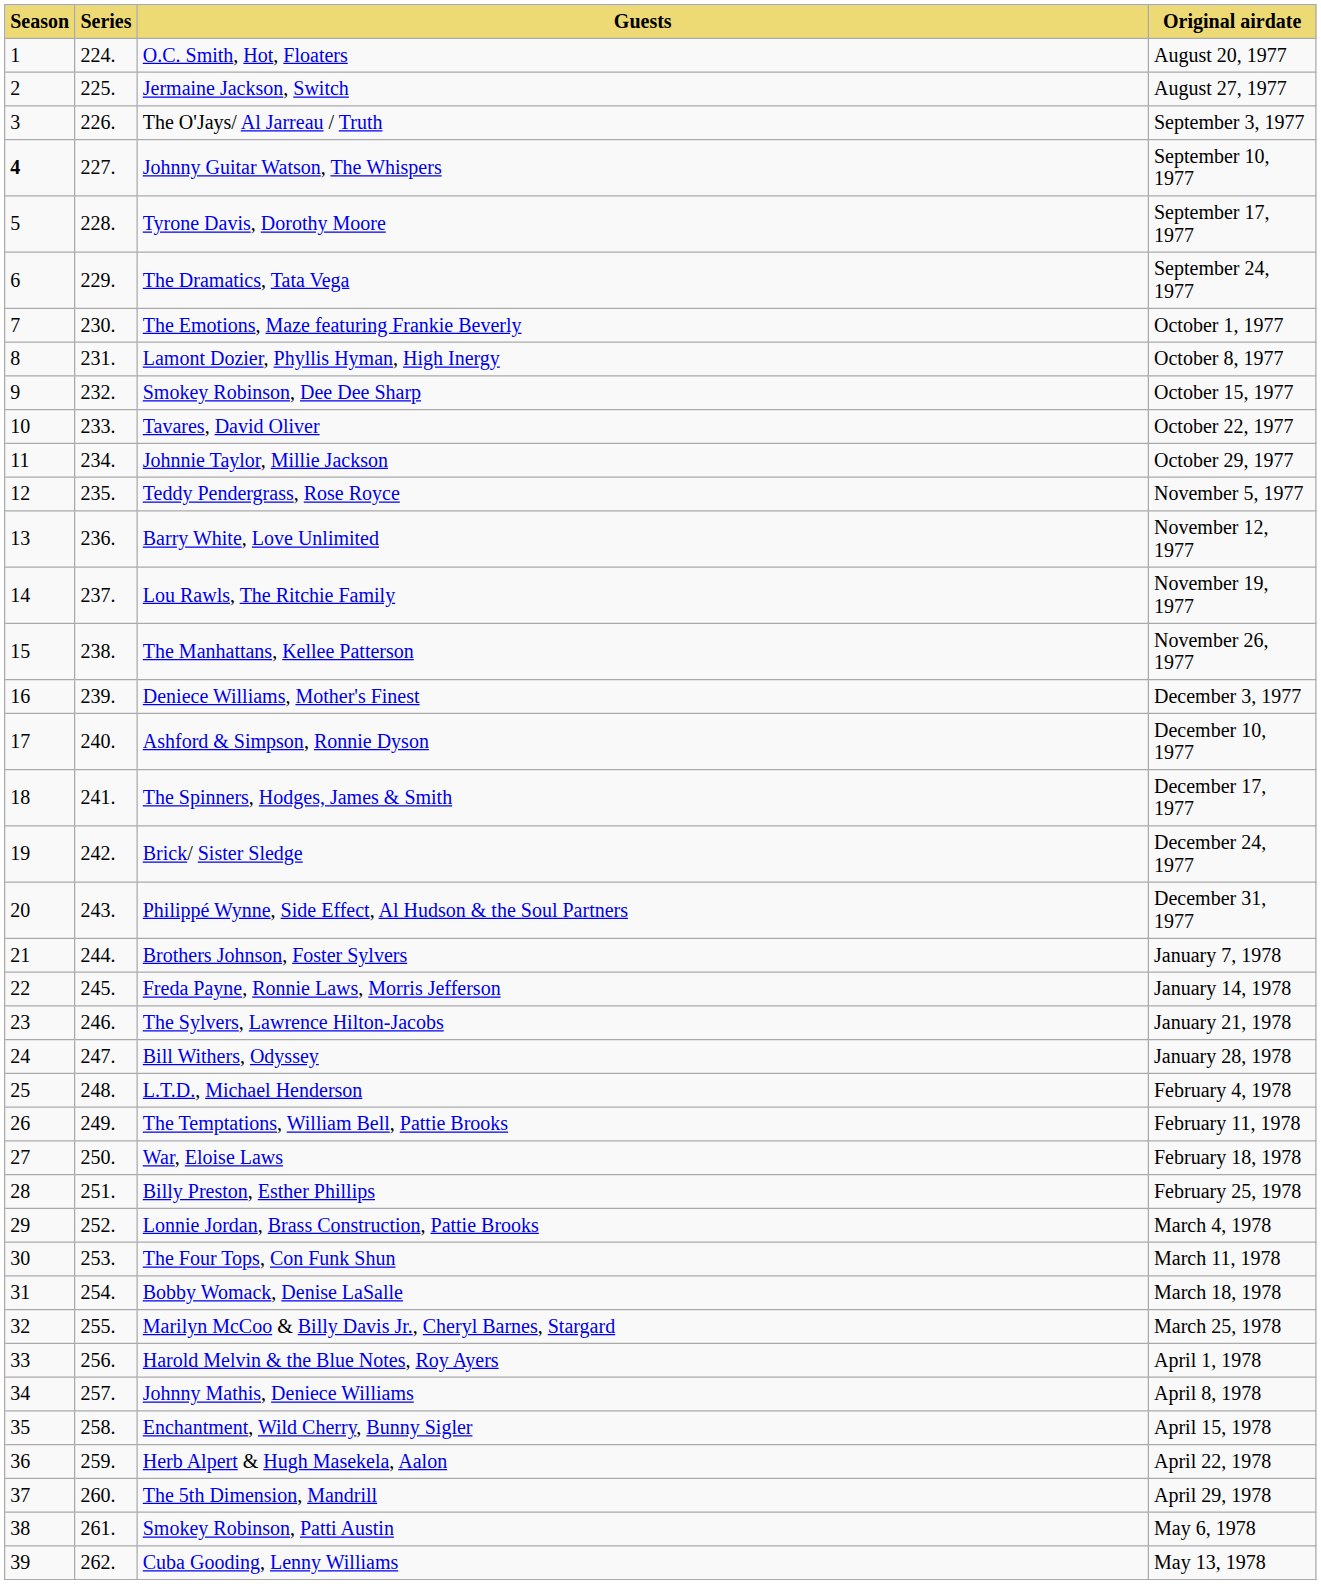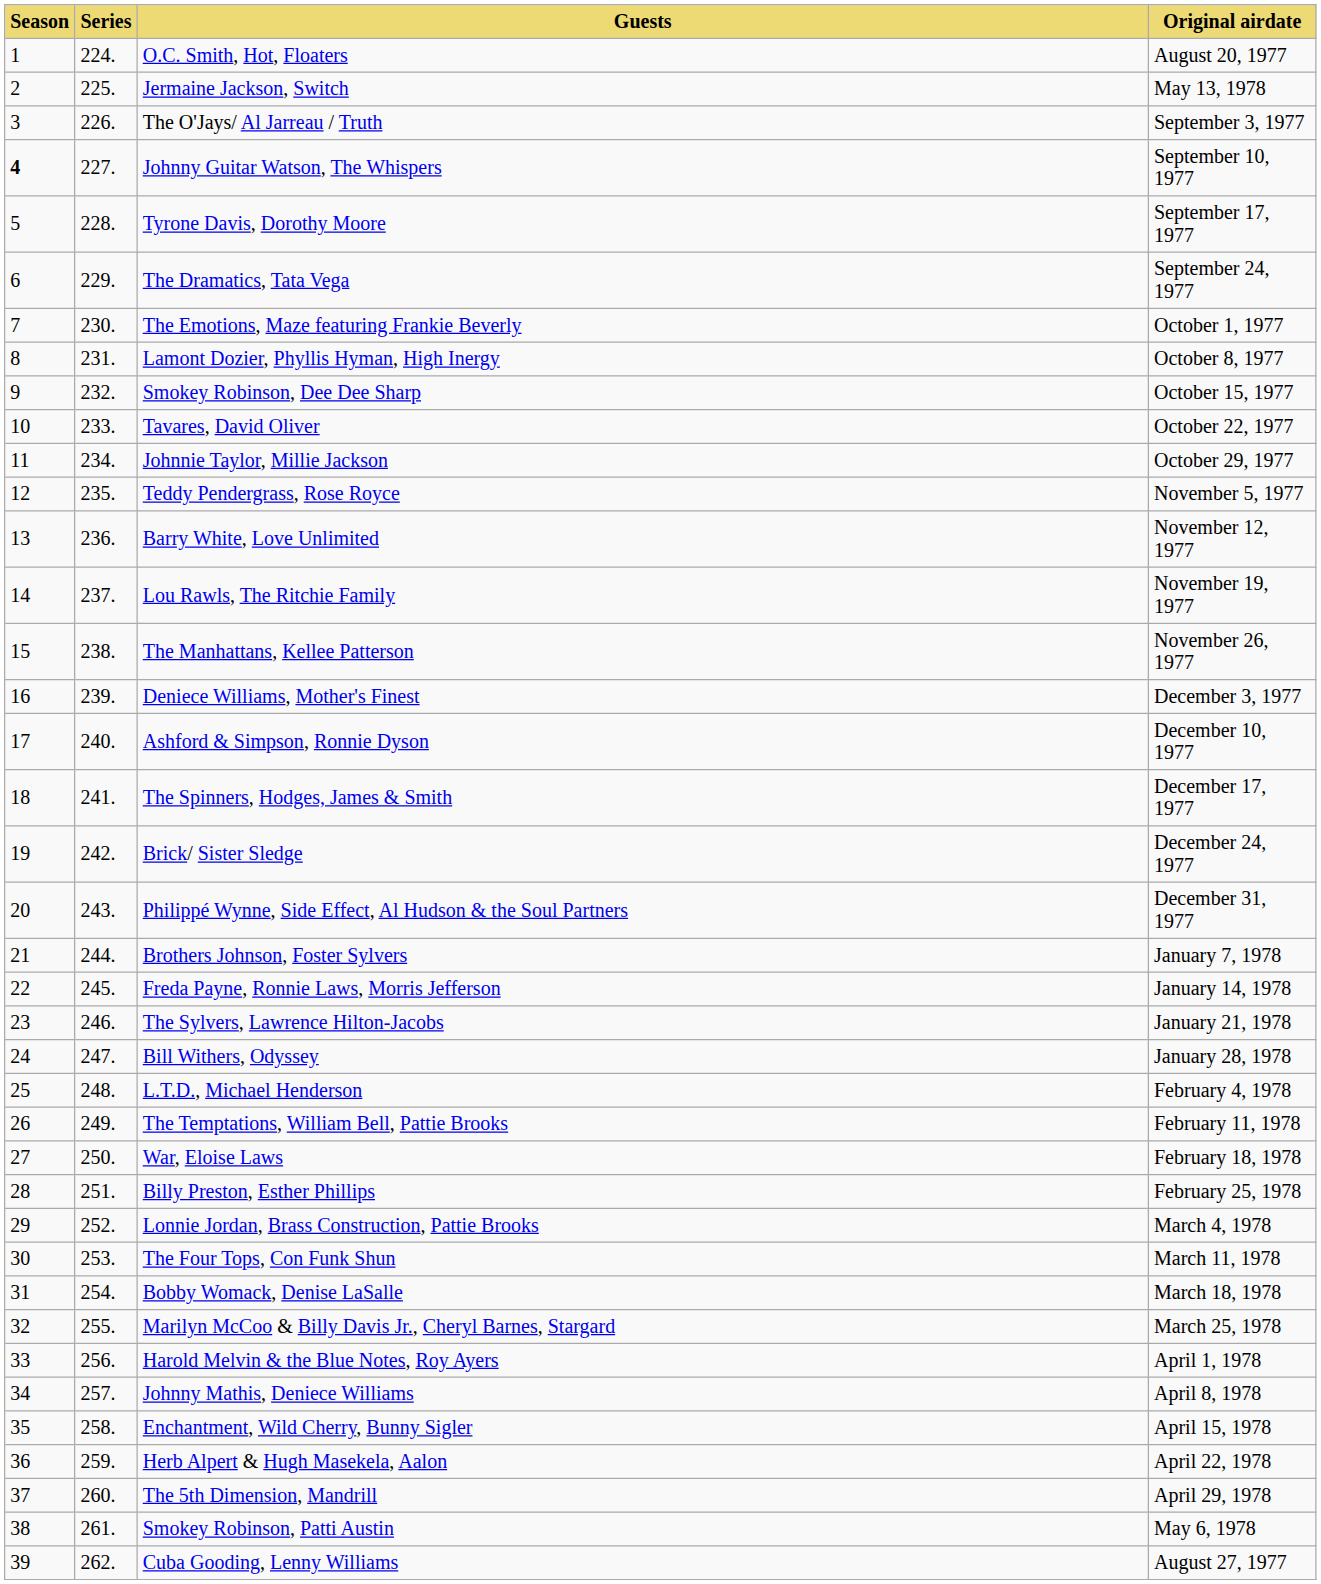Jermaine Jackson, Switch | Original airdate: August 27, 1977 -> May 13, 1978
Cuba Gooding, Lenny Williams | Original airdate: May 13, 1978 -> August 27, 1977
